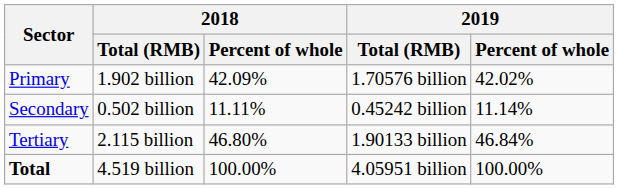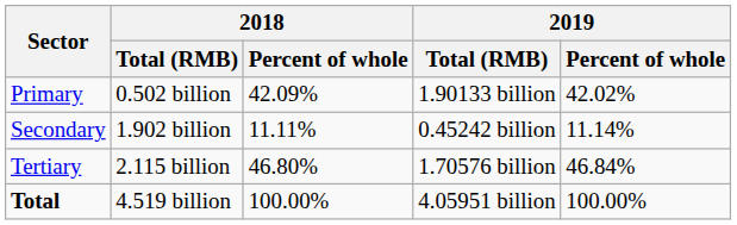Primary | 2018 / Total (RMB): 1.902 billion -> 0.502 billion
Primary | 2019 / Total (RMB): 1.70576 billion -> 1.90133 billion
Secondary | 2018 / Total (RMB): 0.502 billion -> 1.902 billion
Tertiary | 2019 / Total (RMB): 1.90133 billion -> 1.70576 billion
